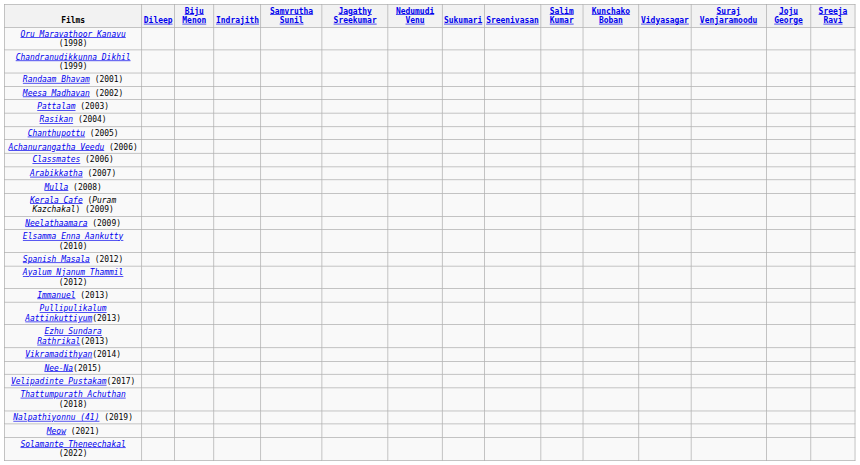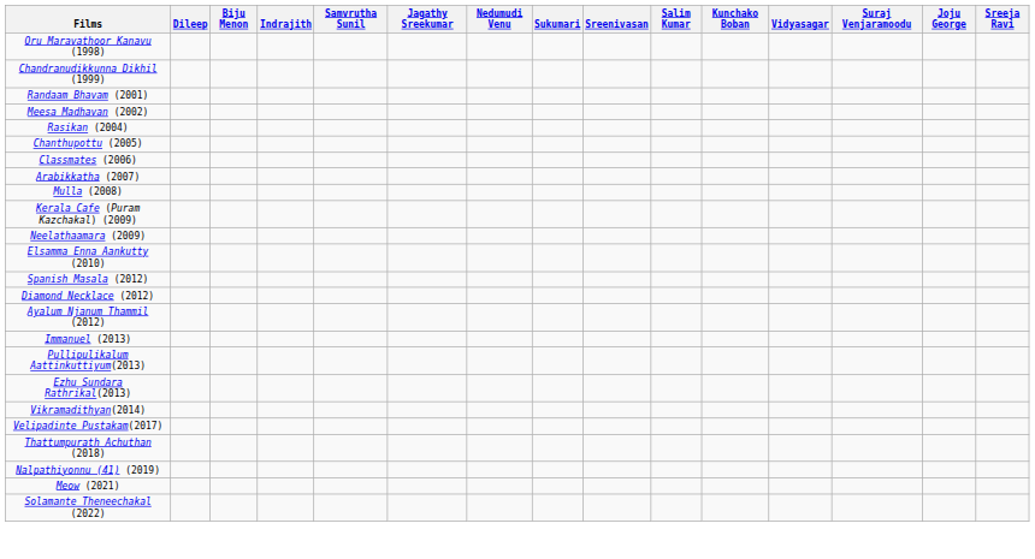- row: Pattalam (2003)
- row: Achanurangatha Veedu (2006)
+ row: Diamond Necklace (2012)
- row: Nee-Na(2015)
